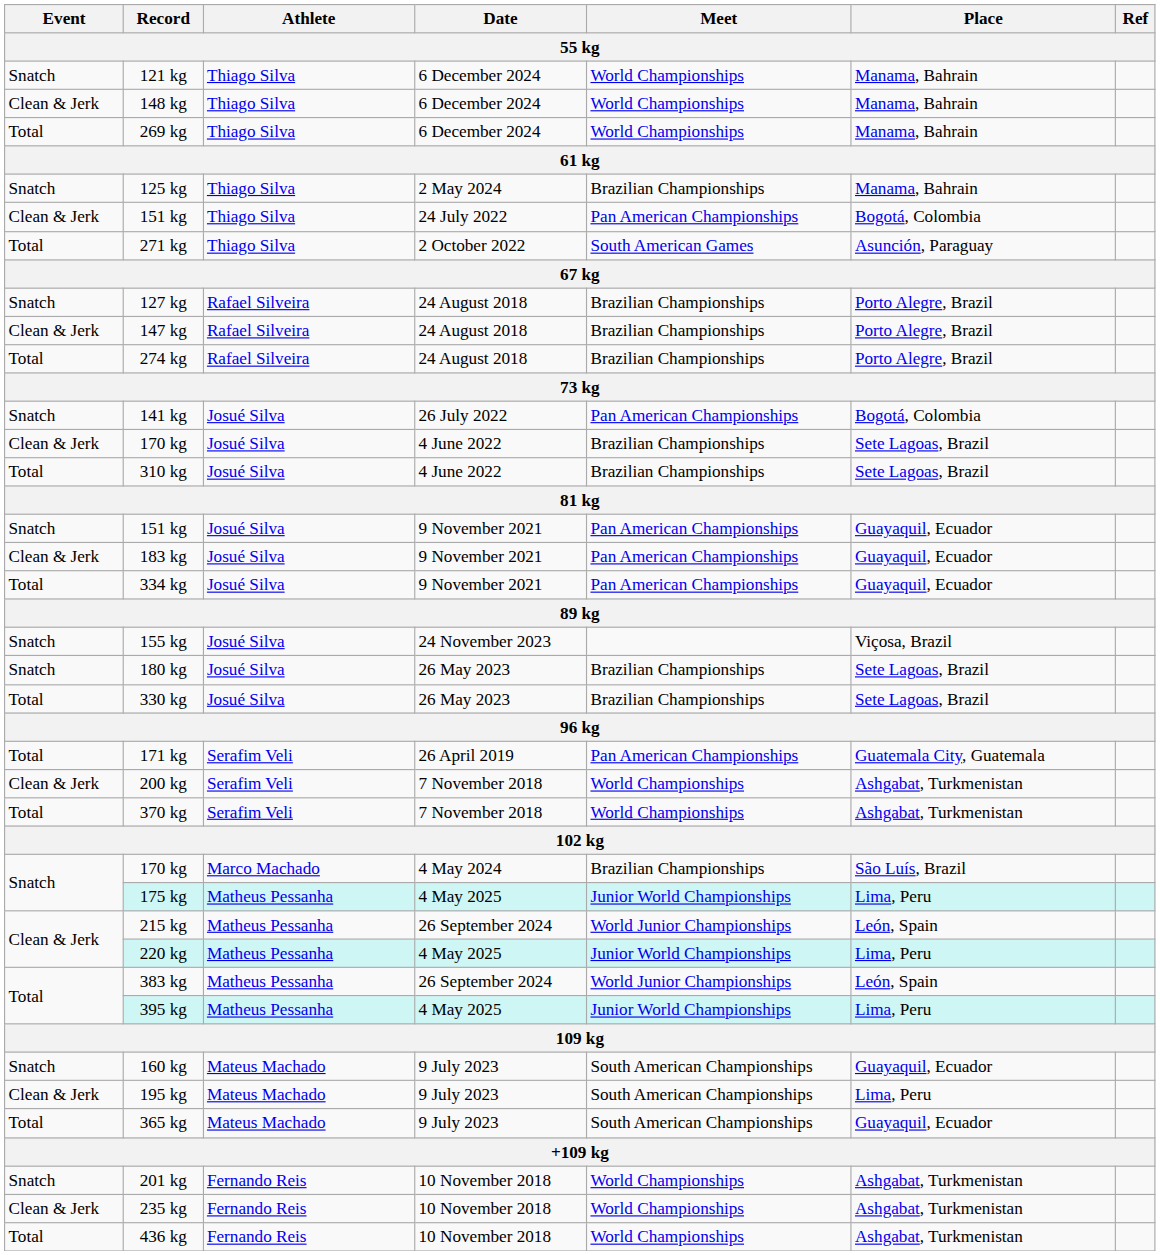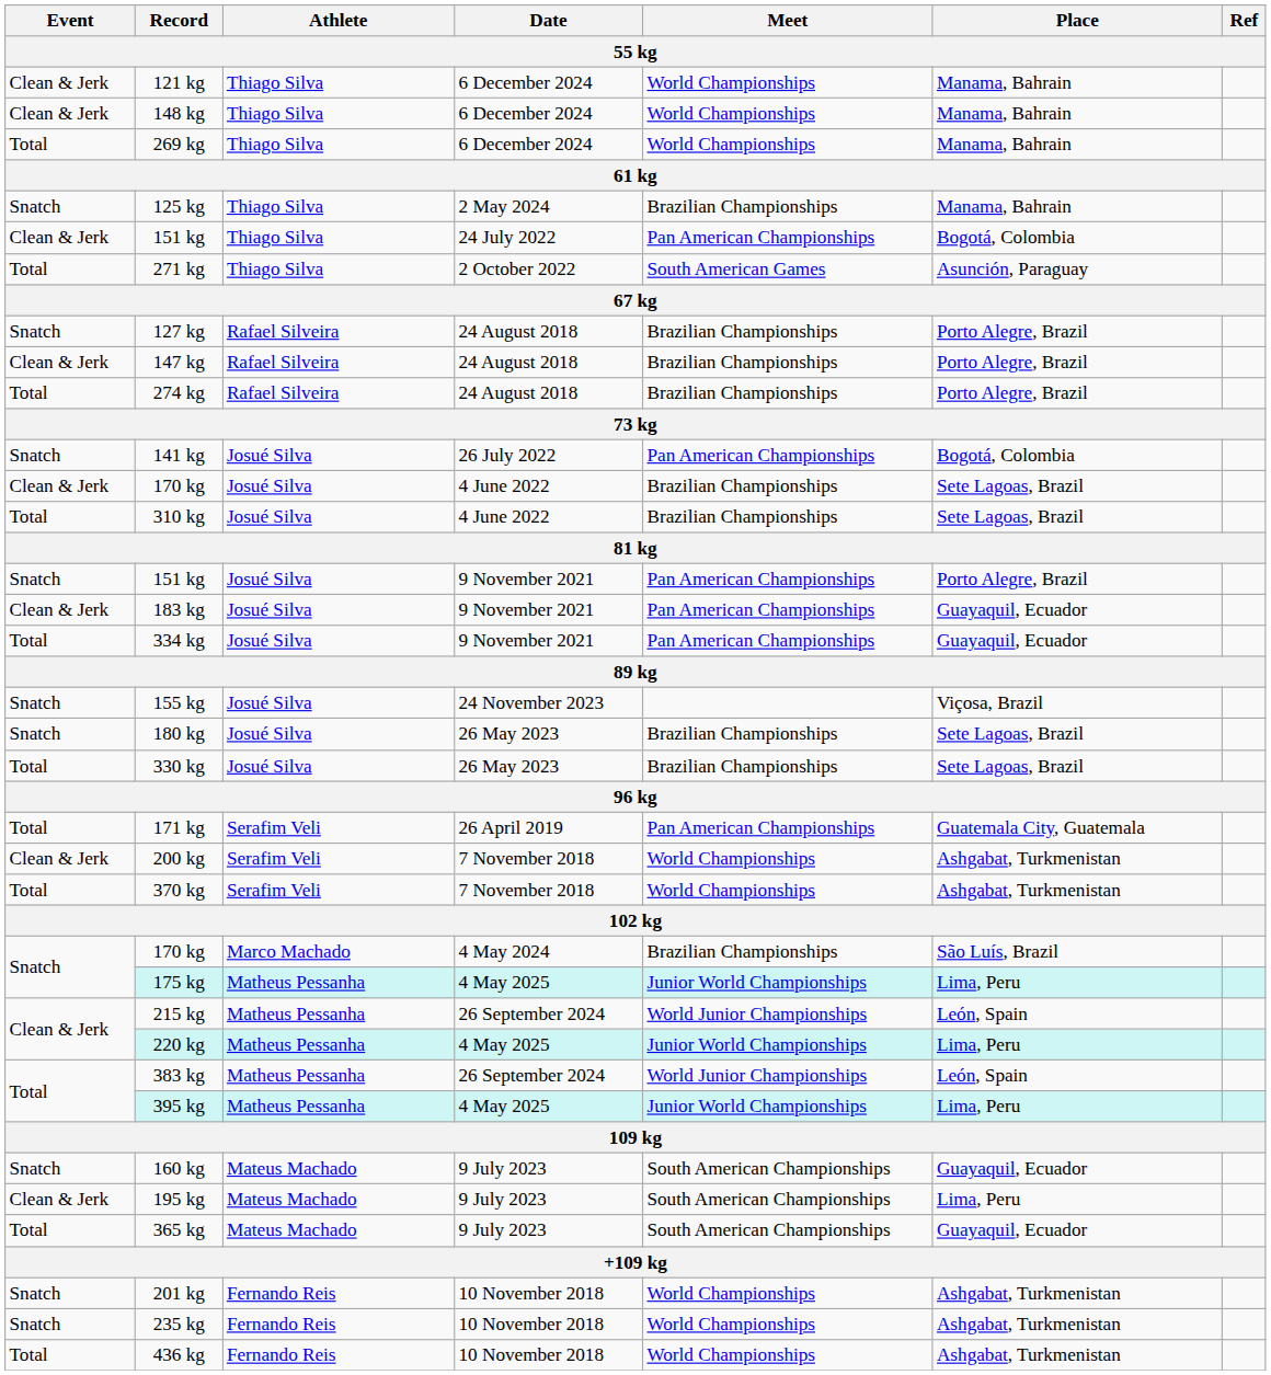121 kg | Event: Snatch -> Clean & Jerk
151 kg / 9 November 2021 | Place: Guayaquil, Ecuador -> Porto Alegre, Brazil
235 kg | Event: Clean & Jerk -> Snatch
